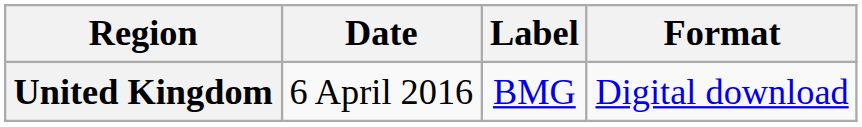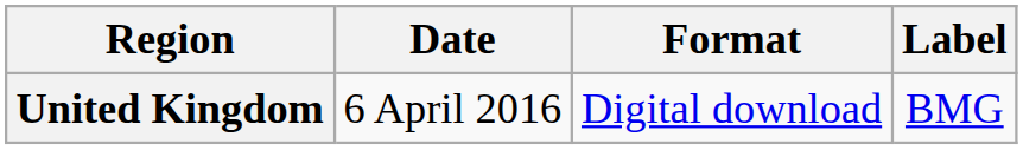columns swapped: Format <-> Label
